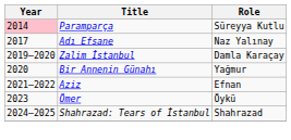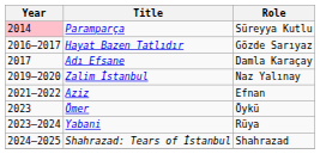+ row: 2016–2017 | Hayat Bazen Tatlıdır | Gözde Sarıyaz
Adı Efsane | Role: Naz Yalınay -> Damla Karaçay
Zalim İstanbul | Role: Damla Karaçay -> Naz Yalınay
- row: 2020 | Bir Annenin Günahı | Yağmur
+ row: 2023–2024 | Yabani | Rüya
